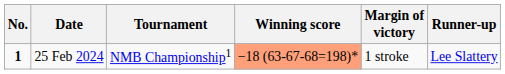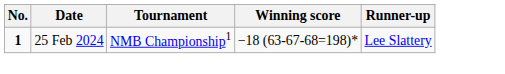- column: Margin of victory | 1 stroke
25 Feb 2024 | Winning score: lightsalmon background -> no background
